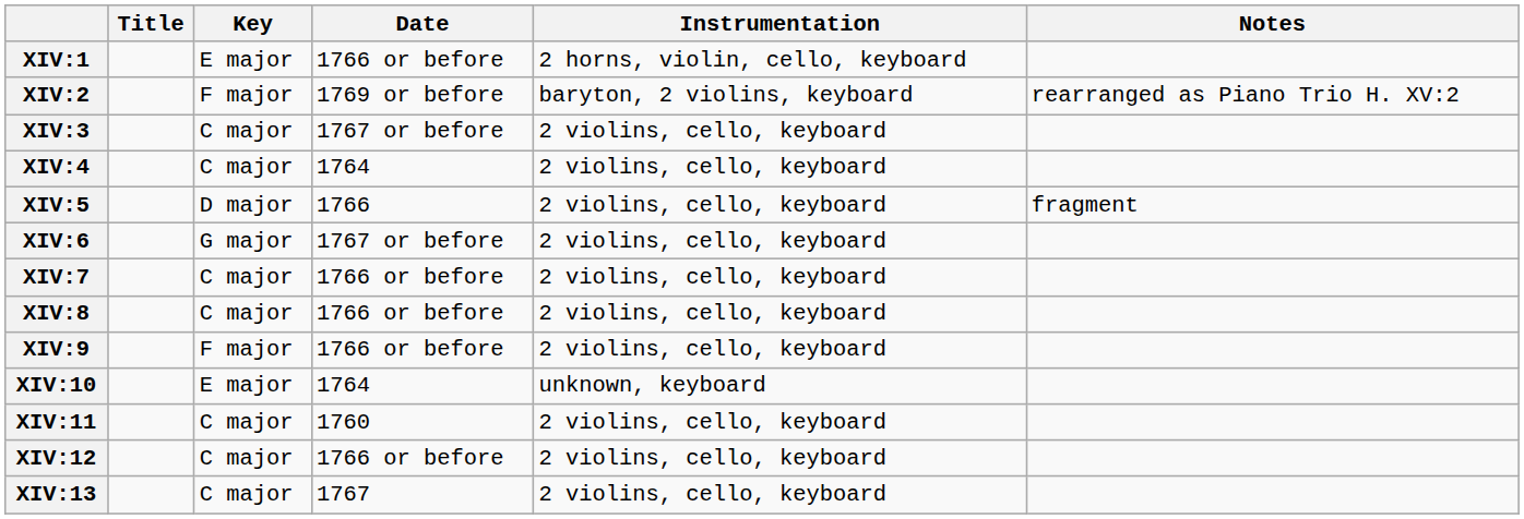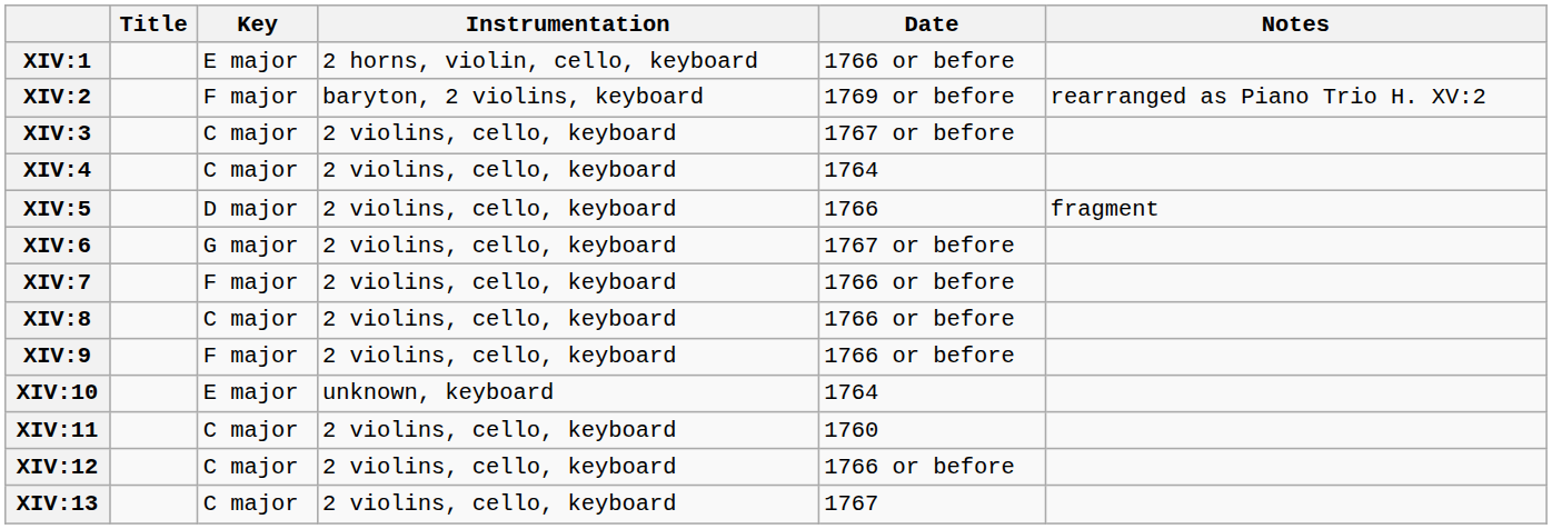columns swapped: Date <-> Instrumentation
XIV:7 | Key: C major -> F major
